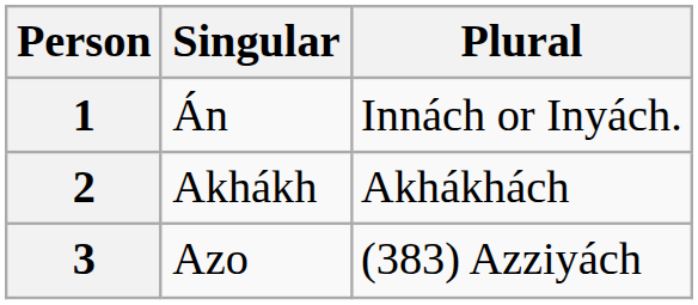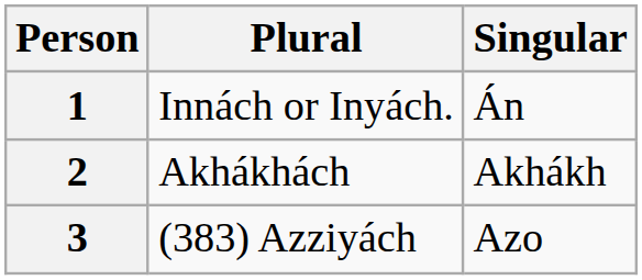columns swapped: Singular <-> Plural
